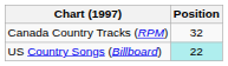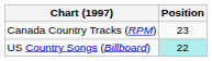Canada Country Tracks (RPM) | Position: 32 -> 23
